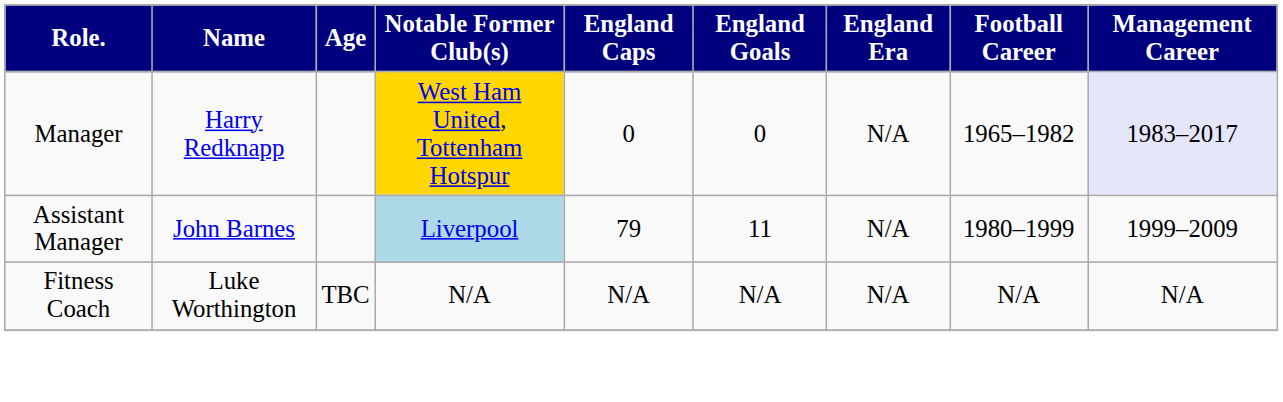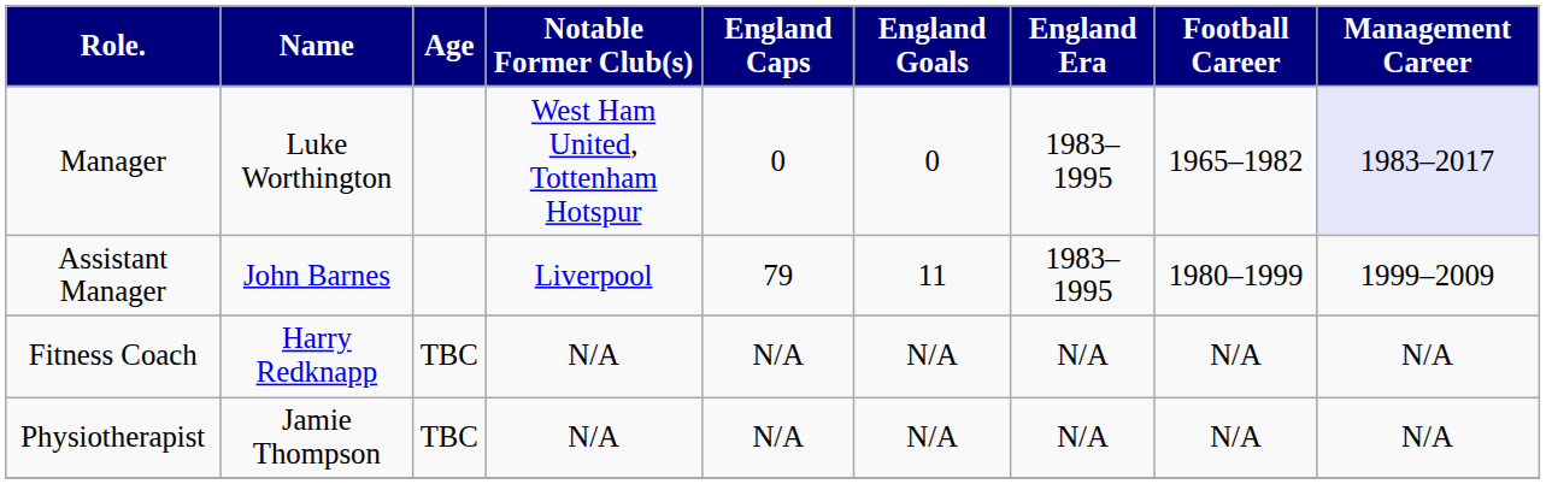Manager | Name: Harry Redknapp -> Luke Worthington
Manager | Notable Former Club(s): gold background -> no background
Manager | England Era: N/A -> 1983–1995
Assistant Manager | Notable Former Club(s): lightblue background -> no background
Assistant Manager | England Era: N/A -> 1983–1995
Fitness Coach | Name: Luke Worthington -> Harry Redknapp
+ row: Physiotherapist | Jamie Thompson | TBC | N/A | N/A | N/A | N/A | N/A | N/A
